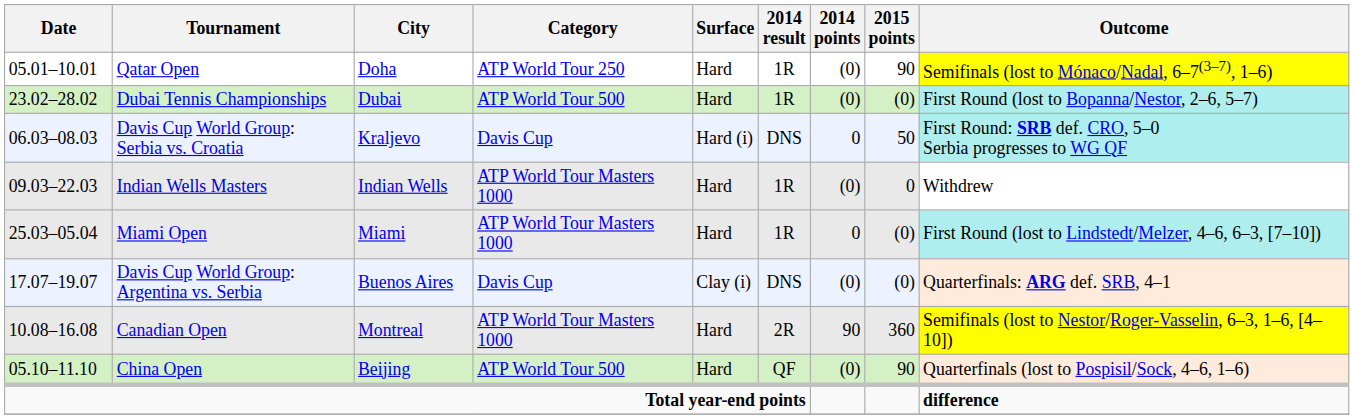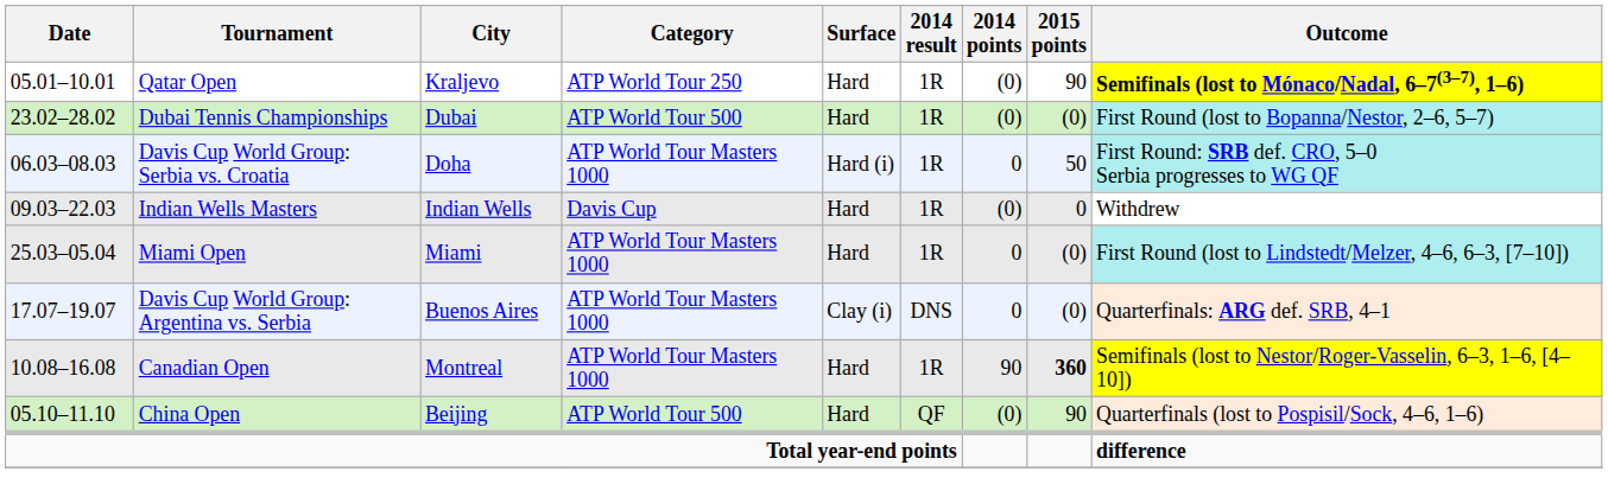Qatar Open | City: Doha -> Kraljevo
Qatar Open | Outcome: normal -> bold
Davis Cup World Group: Serbia vs. Croatia | City: Kraljevo -> Doha
Davis Cup World Group: Serbia vs. Croatia | Category: Davis Cup -> ATP World Tour Masters 1000
Davis Cup World Group: Serbia vs. Croatia | 2014 result: DNS -> 1R
Indian Wells Masters | Category: ATP World Tour Masters 1000 -> Davis Cup
Davis Cup World Group: Argentina vs. Serbia | Category: Davis Cup -> ATP World Tour Masters 1000
Davis Cup World Group: Argentina vs. Serbia | 2014 points: (0) -> 0
Canadian Open | 2014 result: 2R -> 1R
Canadian Open | 2015 points: normal -> bold
